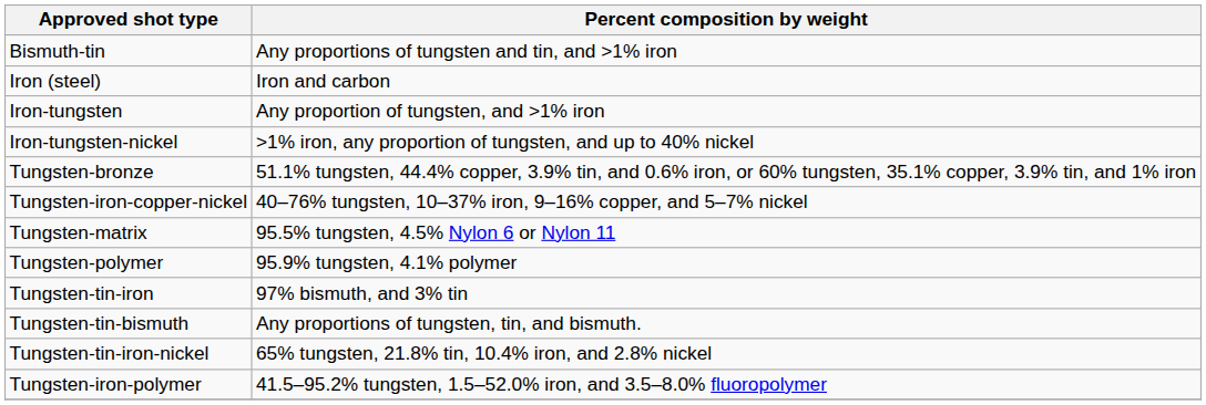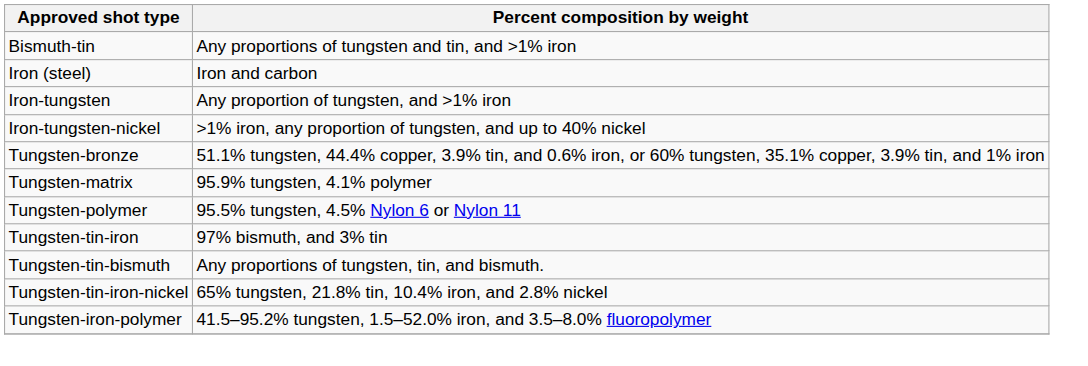- row: Tungsten-iron-copper-nickel | 40–76% tungsten, 10–37% iron, 9–16% copper, and 5–7% nickel
Tungsten-matrix | Percent composition by weight: 95.5% tungsten, 4.5% Nylon 6 or Nylon 11 -> 95.9% tungsten, 4.1% polymer
Tungsten-polymer | Percent composition by weight: 95.9% tungsten, 4.1% polymer -> 95.5% tungsten, 4.5% Nylon 6 or Nylon 11
